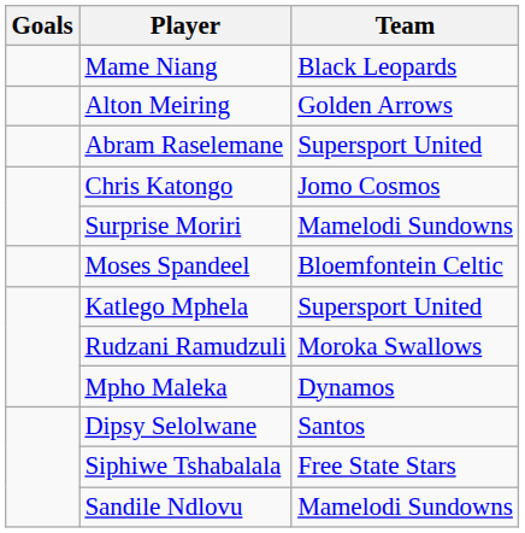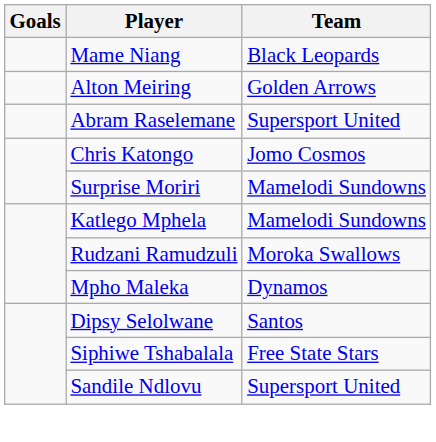- row: Moses Spandeel | Bloemfontein Celtic
Katlego Mphela | Team: Supersport United -> Mamelodi Sundowns
Sandile Ndlovu | Team: Mamelodi Sundowns -> Supersport United
